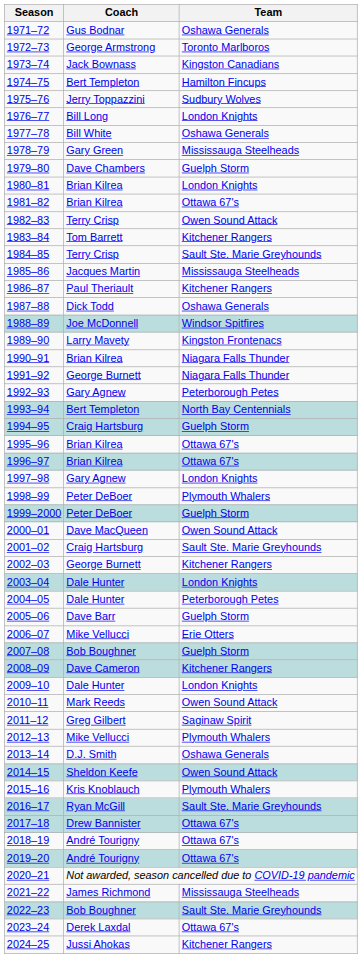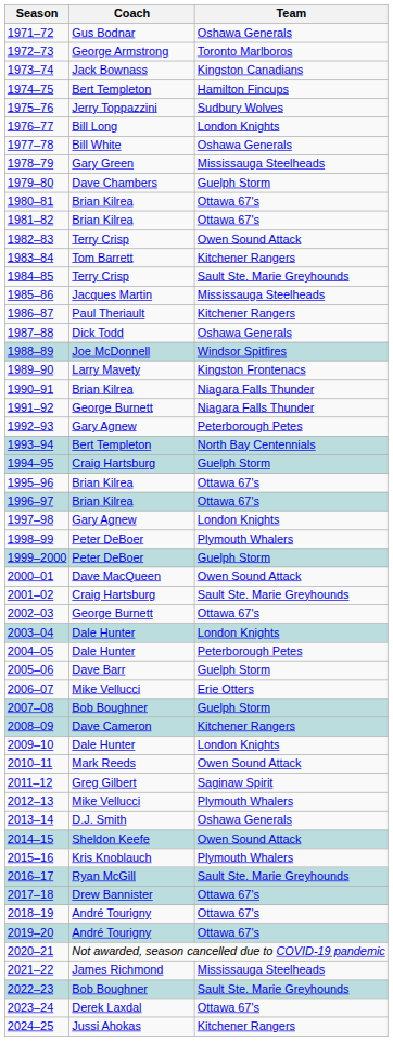1980–81 | Team: London Knights -> Ottawa 67's
2002–03 | Team: Kitchener Rangers -> Ottawa 67's
